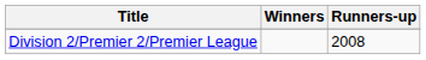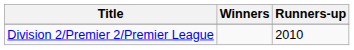Division 2/Premier 2/Premier League | Runners-up: 2008 -> 2010
